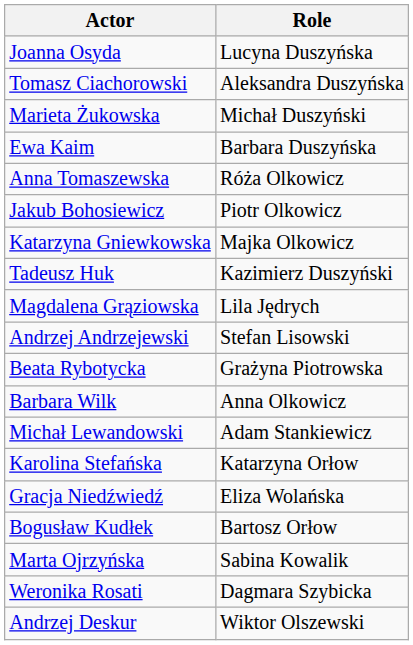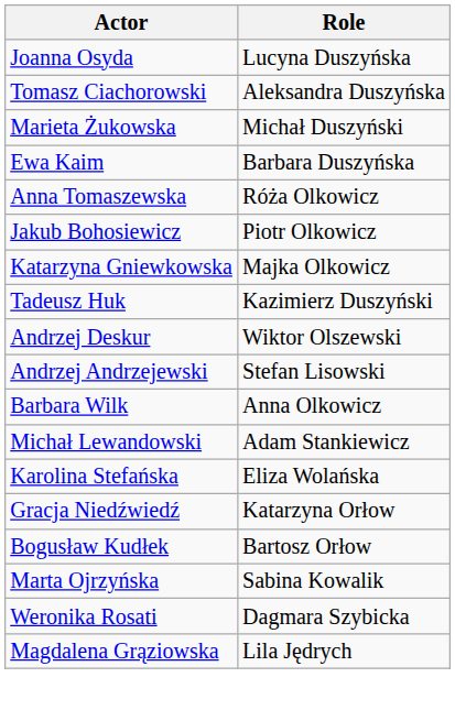rows swapped: Magdalena Grąziowska <-> Andrzej Deskur
- row: Beata Rybotycka | Grażyna Piotrowska
Karolina Stefańska | Role: Katarzyna Orłow -> Eliza Wolańska
Gracja Niedźwiedź | Role: Eliza Wolańska -> Katarzyna Orłow
